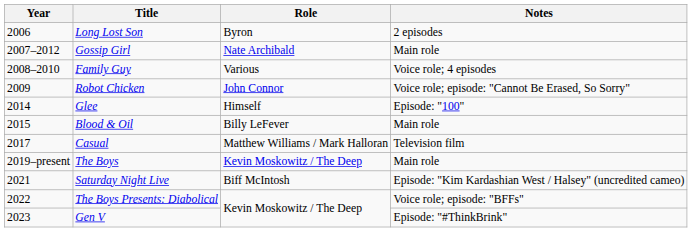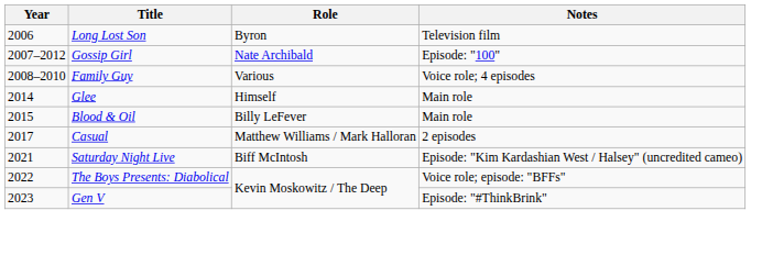Long Lost Son | Notes: 2 episodes -> Television film
Gossip Girl | Notes: Main role -> Episode: "100"
- row: 2009 | Robot Chicken | John Connor | Voice role; episode: "Cannot Be Erased, So Sorry"
Glee | Notes: Episode: "100" -> Main role
Casual | Notes: Television film -> 2 episodes
- row: 2019–present | The Boys | Kevin Moskowitz / The Deep | Main role
